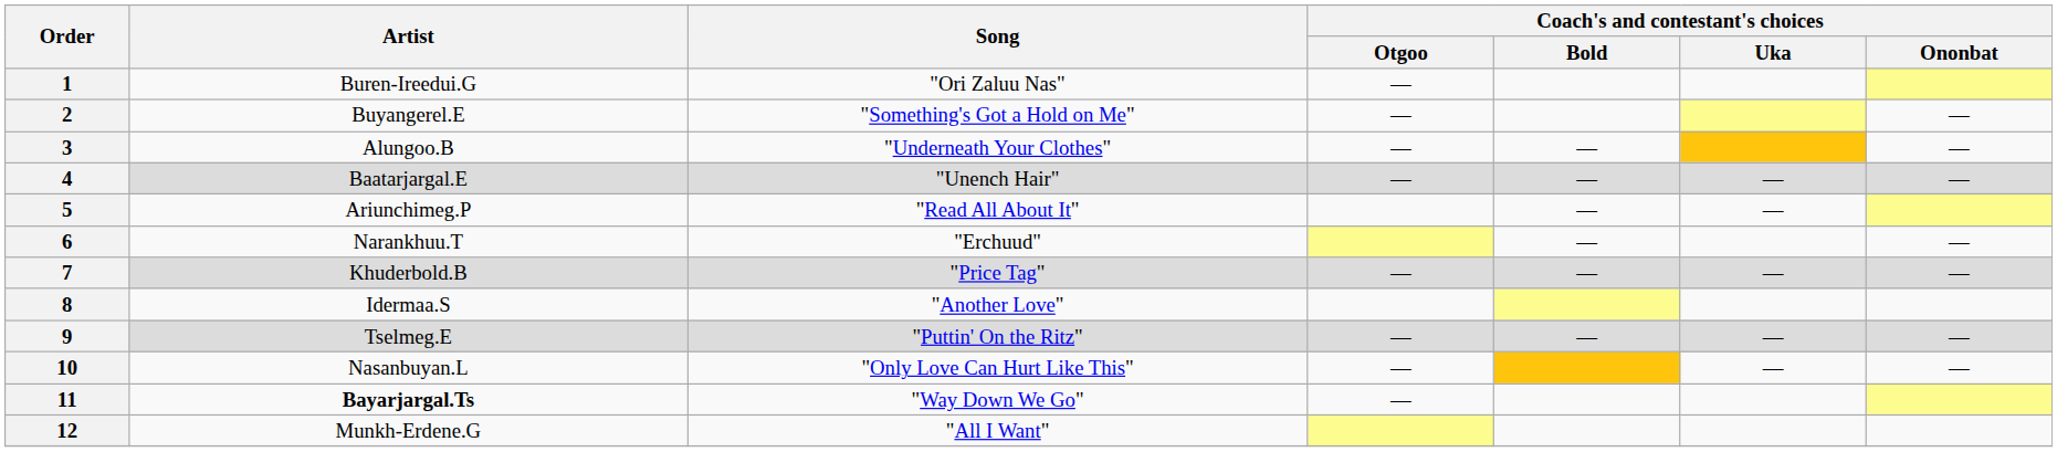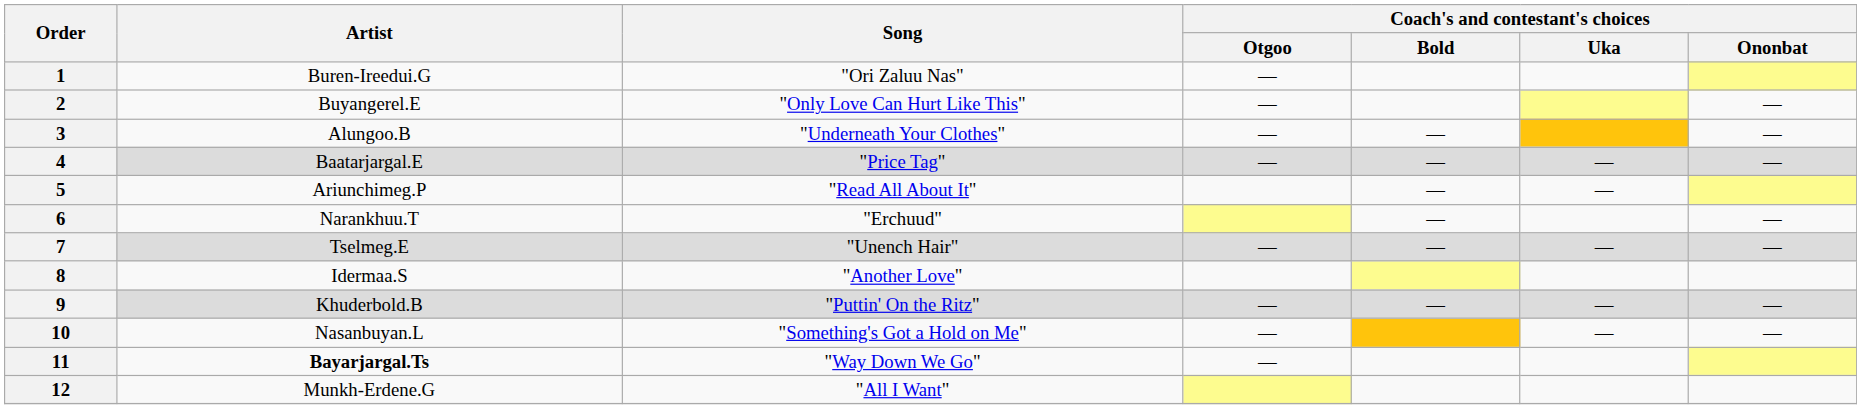2 | Song: "Something's Got a Hold on Me" -> "Only Love Can Hurt Like This"
4 | Song: "Unench Hair" -> "Price Tag"
7 | Artist: Khuderbold.B -> Tselmeg.E
7 | Song: "Price Tag" -> "Unench Hair"
9 | Artist: Tselmeg.E -> Khuderbold.B
10 | Song: "Only Love Can Hurt Like This" -> "Something's Got a Hold on Me"
